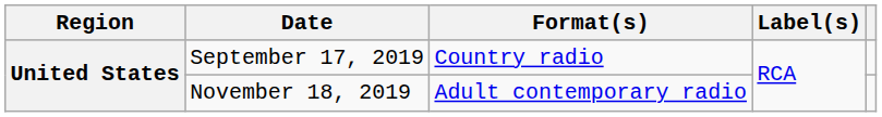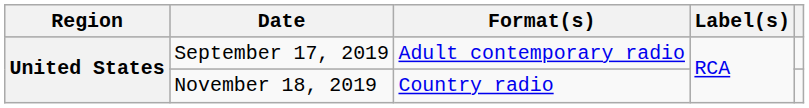September 17, 2019 | Format(s): Country radio -> Adult contemporary radio
November 18, 2019 | Format(s): Adult contemporary radio -> Country radio
